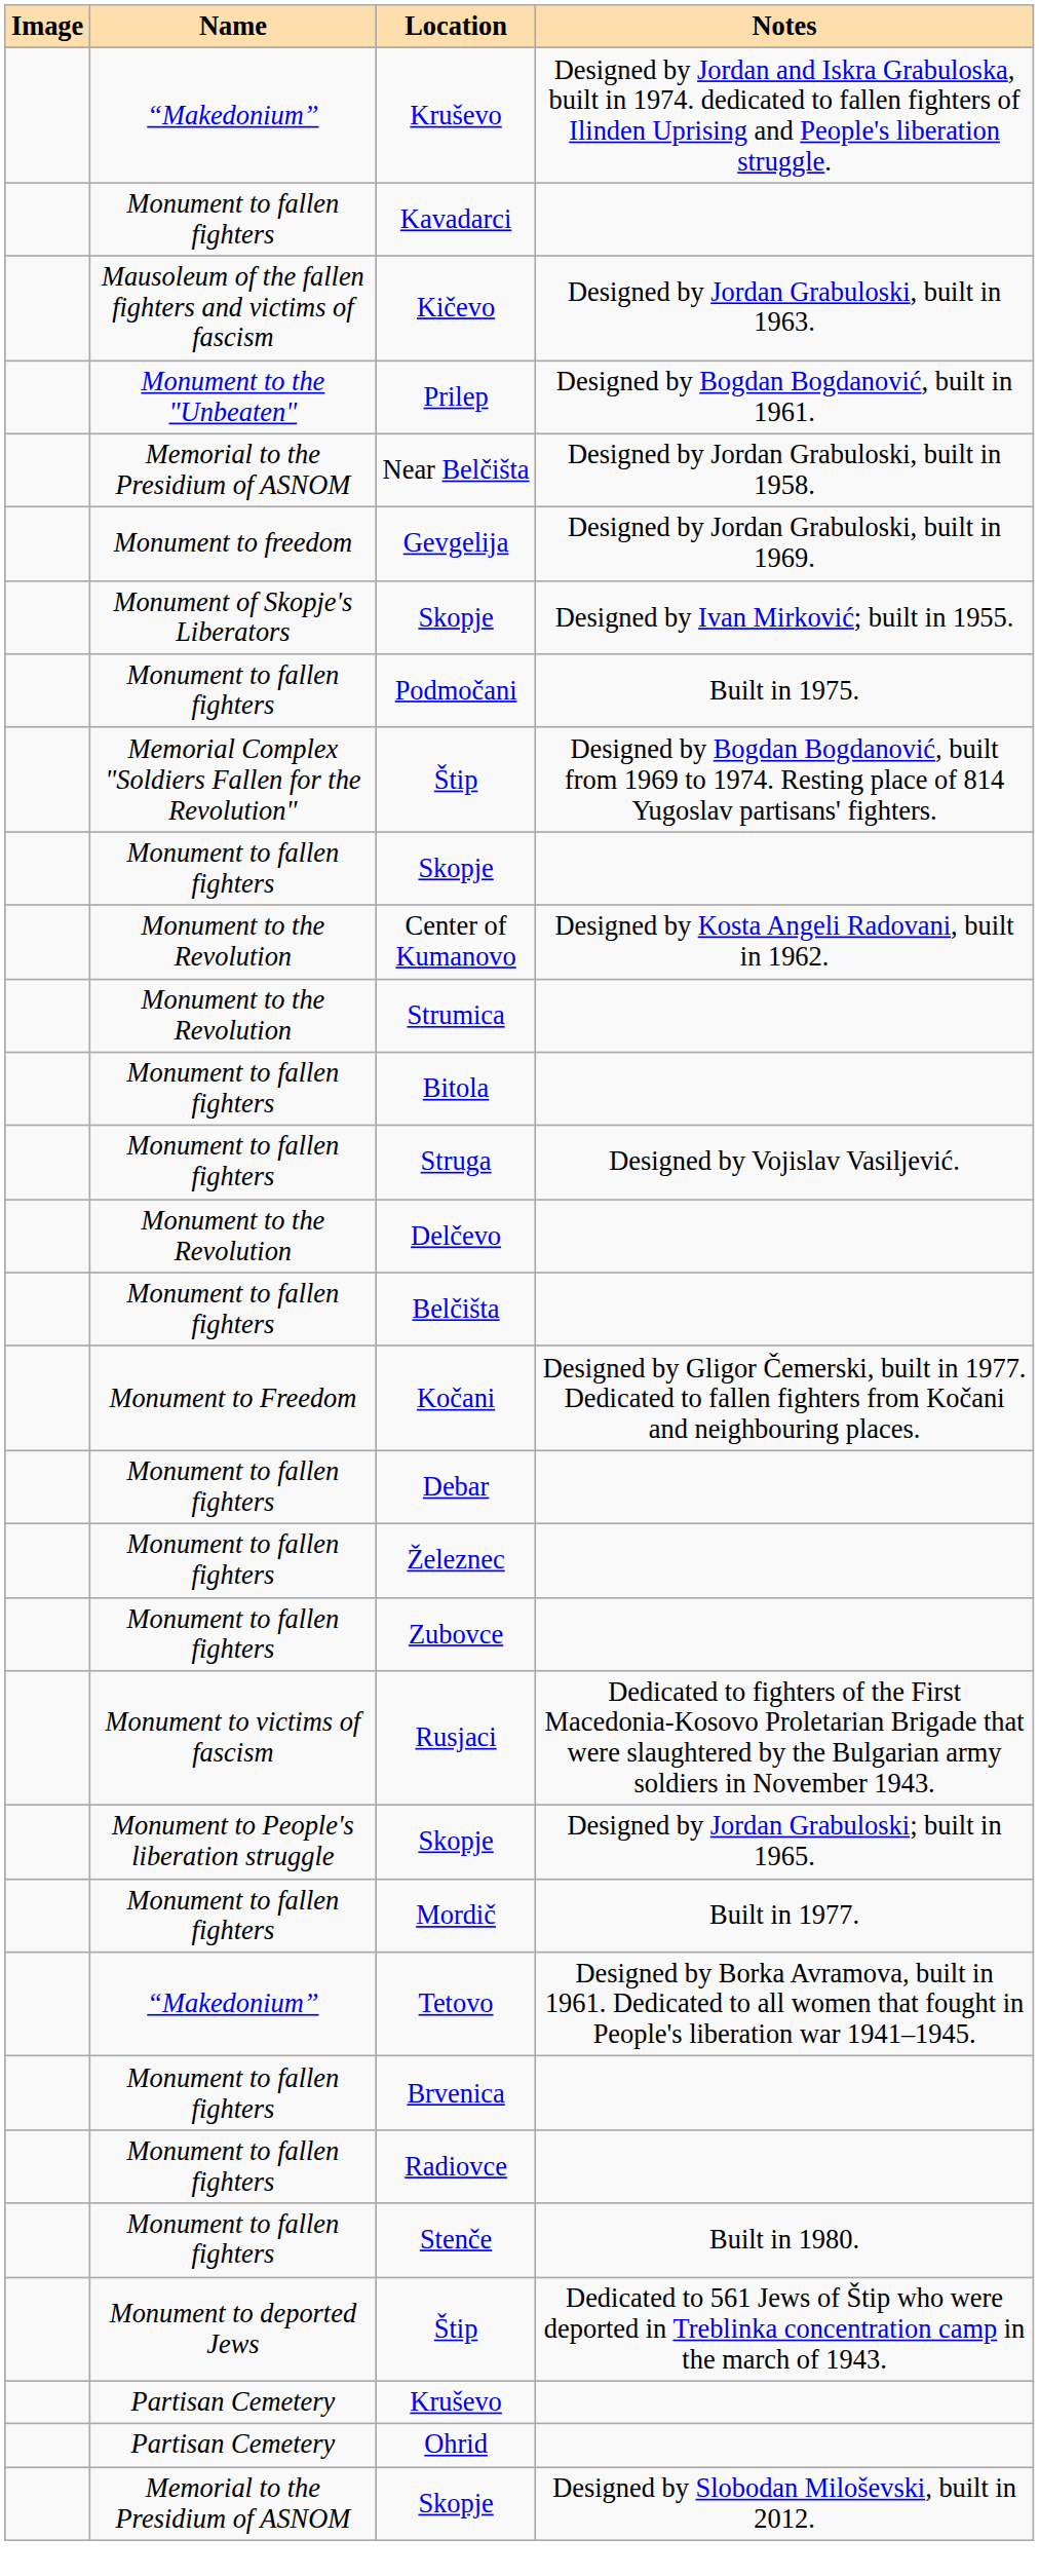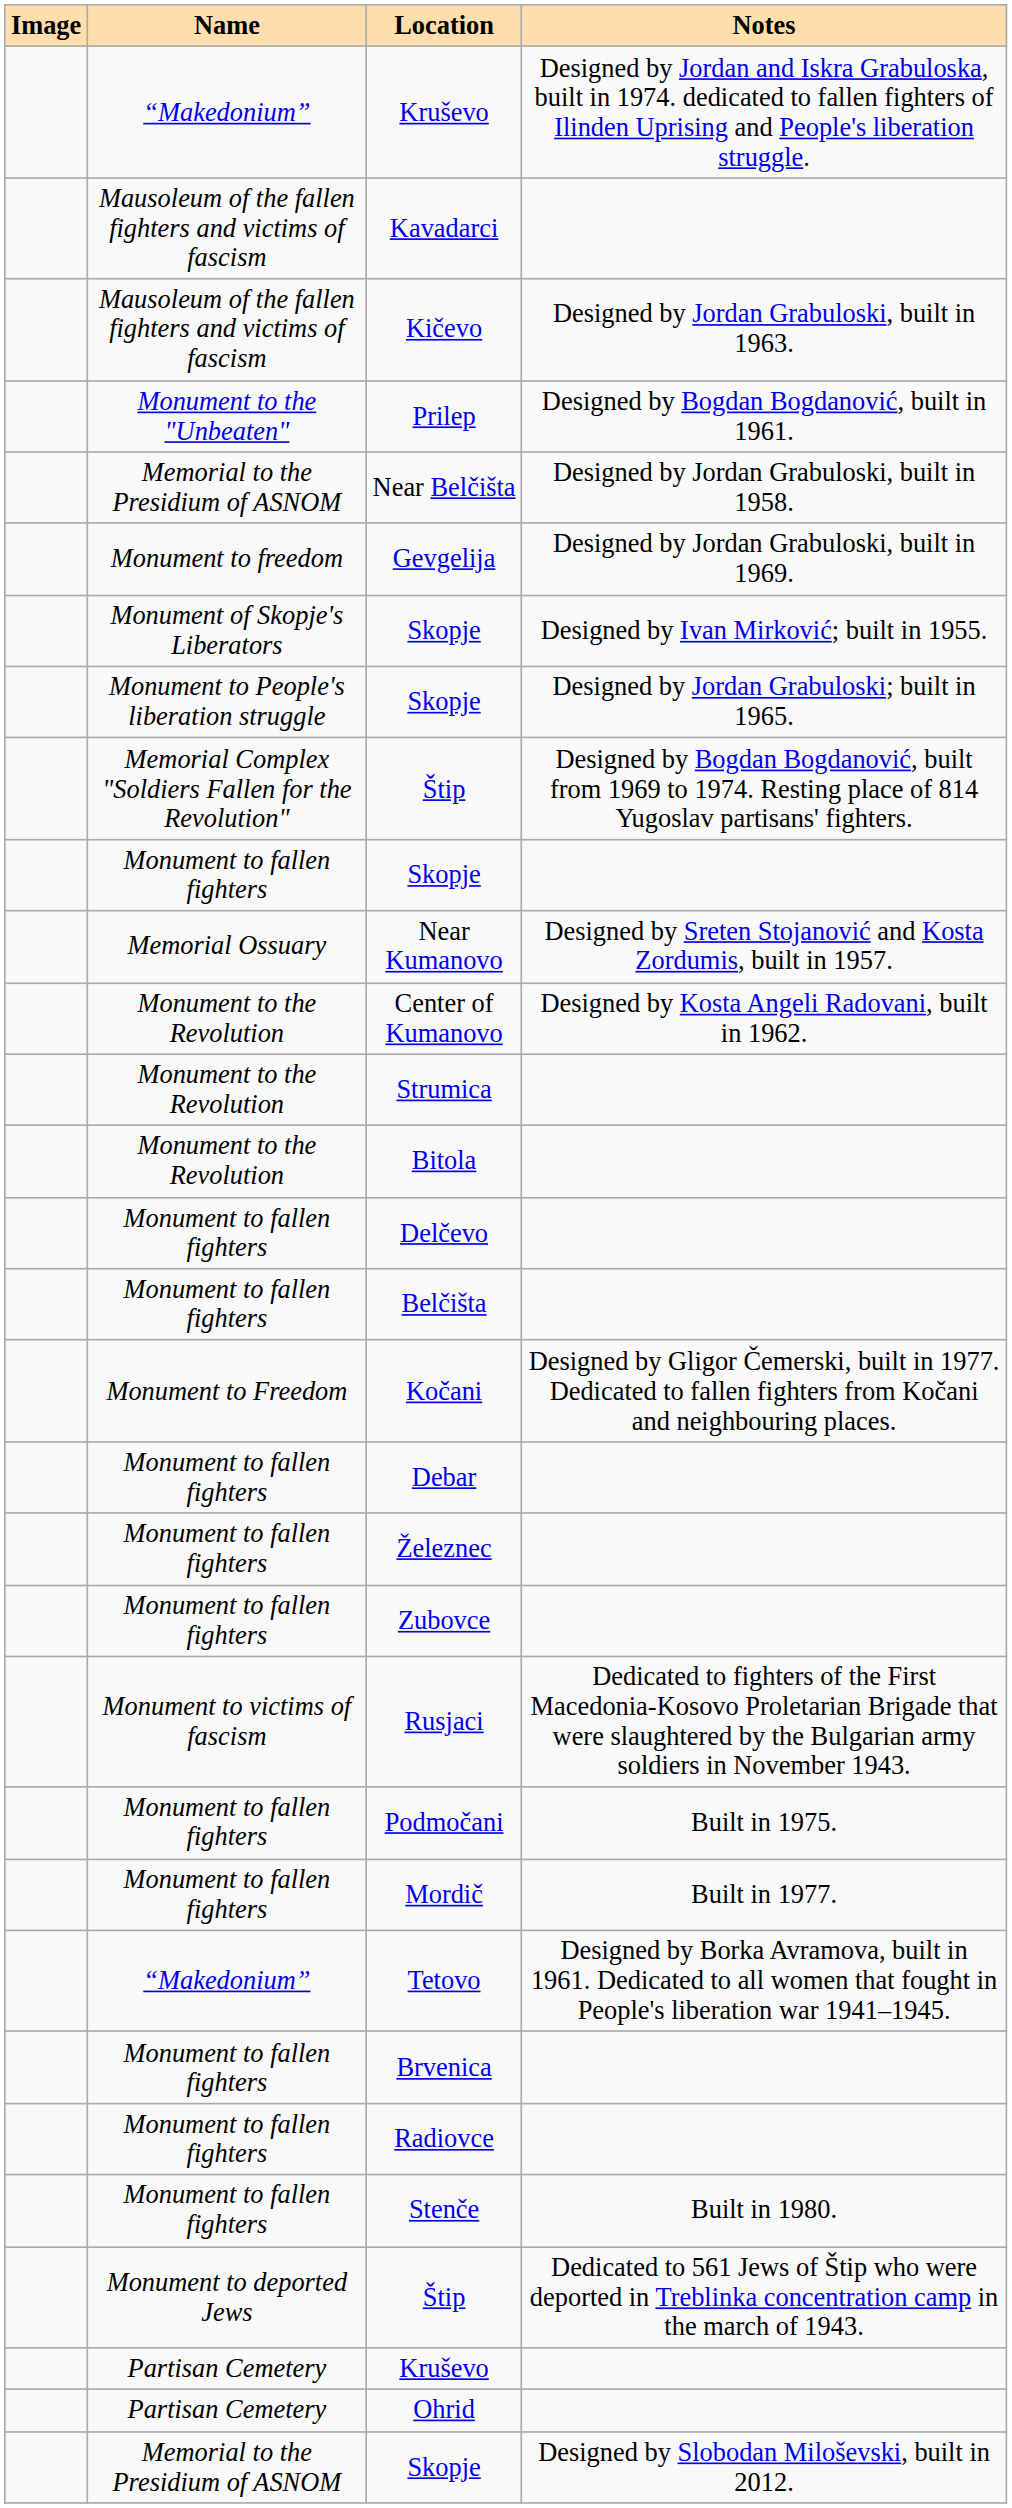Kavadarci | Name: Monument to fallen fighters -> Mausoleum of the fallen fighters and victims of fascism
rows swapped: Skopje / Designed by Jordan Grabuloski; built in 1965. <-> Podmočani
+ row: Memorial Ossuary | Near Kumanovo | Designed by Sreten Stojanović and Kosta Zordumis, built in 1957.
Bitola | Name: Monument to fallen fighters -> Monument to the Revolution
- row: Monument to fallen fighters | Struga | Designed by Vojislav Vasiljević.
Delčevo | Name: Monument to the Revolution -> Monument to fallen fighters
